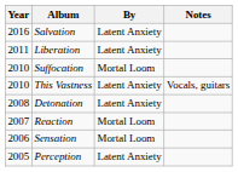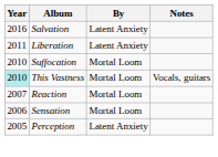This Vastness | Year: no background -> paleturquoise background
This Vastness | By: Latent Anxiety -> Mortal Loom
- row: 2008 | Detonation | Latent Anxiety
